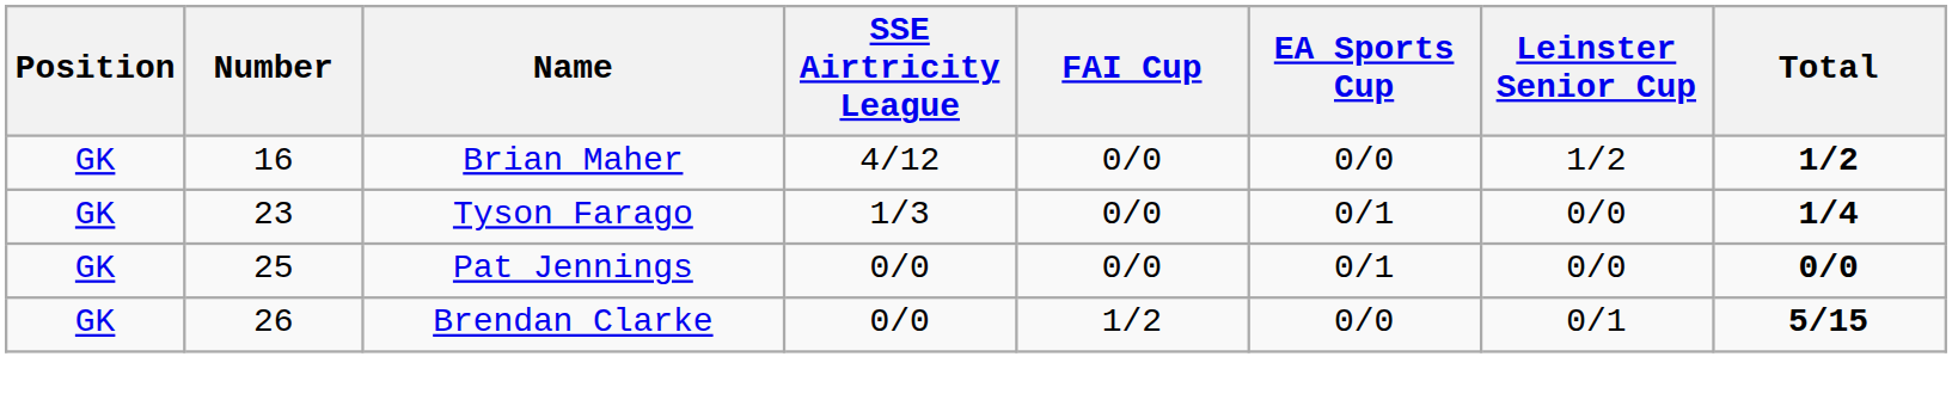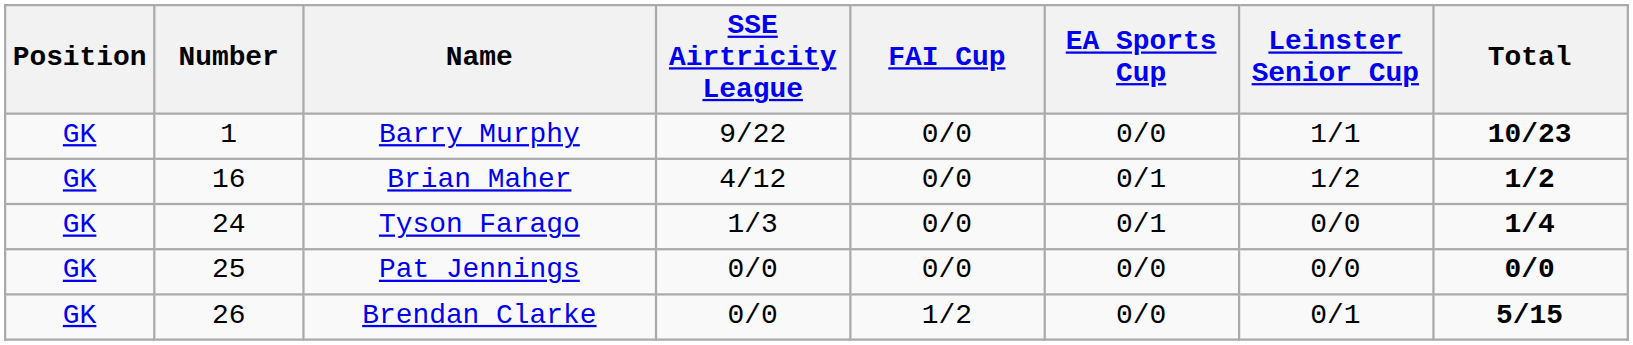+ row: GK | 1 | Barry Murphy | 9/22 | 0/0 | 0/0 | 1/1 | 10/23
Brian Maher | EA Sports Cup: 0/0 -> 0/1
Tyson Farago | Number: 23 -> 24
Pat Jennings | EA Sports Cup: 0/1 -> 0/0
